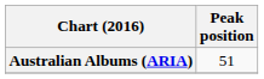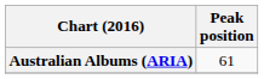Australian Albums (ARIA) | Peak position: 51 -> 61
